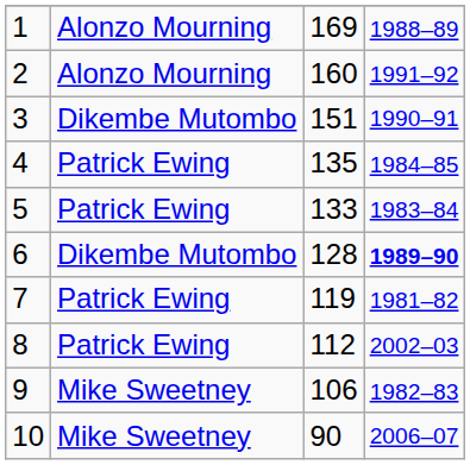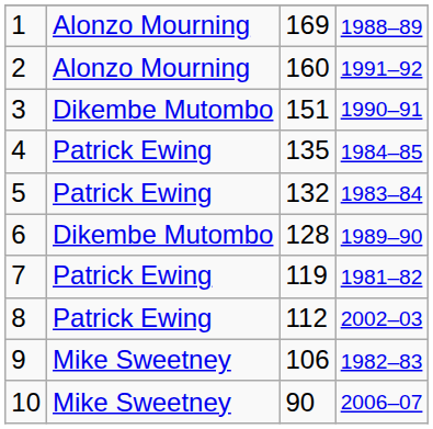5 | column 3: 133 -> 132
6 | column 4: bold -> normal
